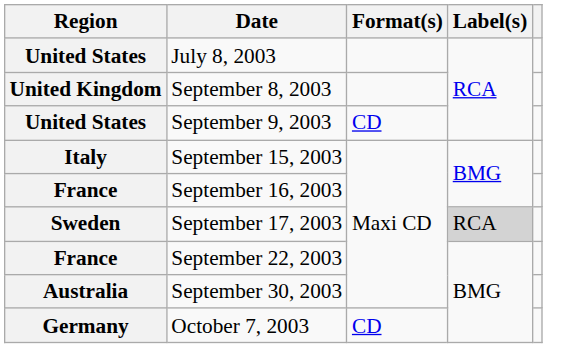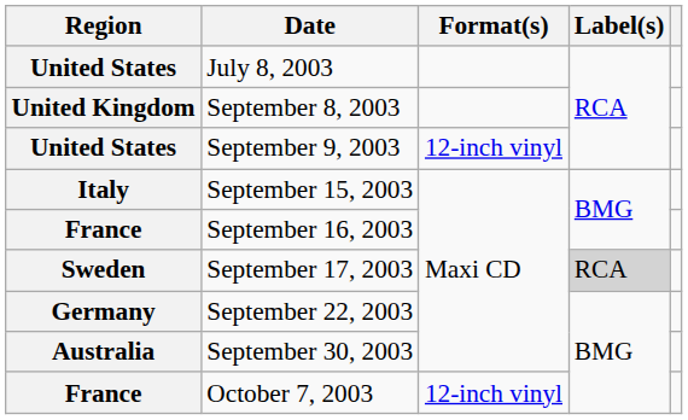September 9, 2003 | Format(s): CD -> 12-inch vinyl
September 22, 2003 | Region: France -> Germany
October 7, 2003 | Region: Germany -> France
October 7, 2003 | Format(s): CD -> 12-inch vinyl
